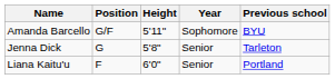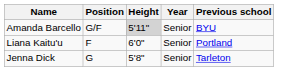Amanda Barcello | Height: no background -> lightgrey background
Amanda Barcello | Year: Sophomore -> Senior
rows swapped: Jenna Dick <-> Liana Kaitu'u
